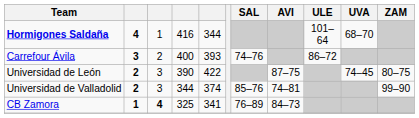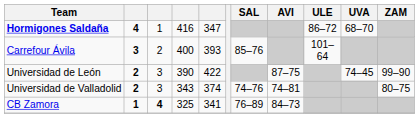Hormigones Saldaña | column 5: 344 -> 347
Hormigones Saldaña | ULE: 101–64 -> 86–72
Carrefour Ávila | SAL: 74–76 -> 85–76
Carrefour Ávila | ULE: 86–72 -> 101–64
Universidad de León | ZAM: 80–75 -> 99–90
Universidad de Valladolid | column 4: 344 -> 343
Universidad de Valladolid | SAL: 85–76 -> 74–76
Universidad de Valladolid | ZAM: 99–90 -> 80–75
